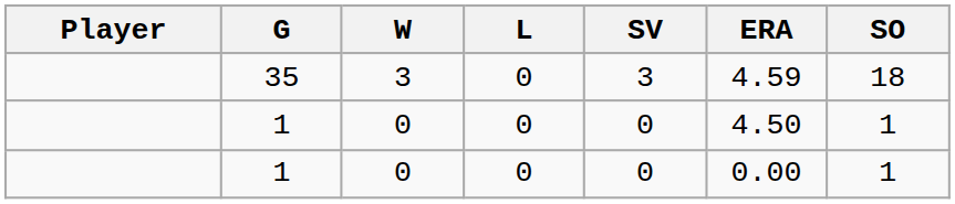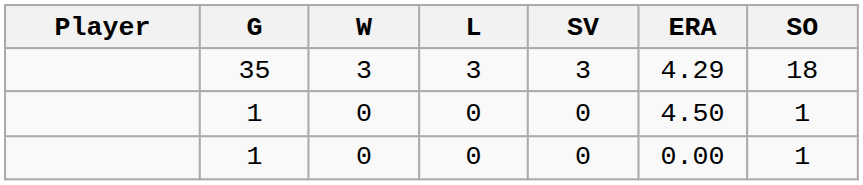35 | L: 0 -> 3
35 | ERA: 4.59 -> 4.29
